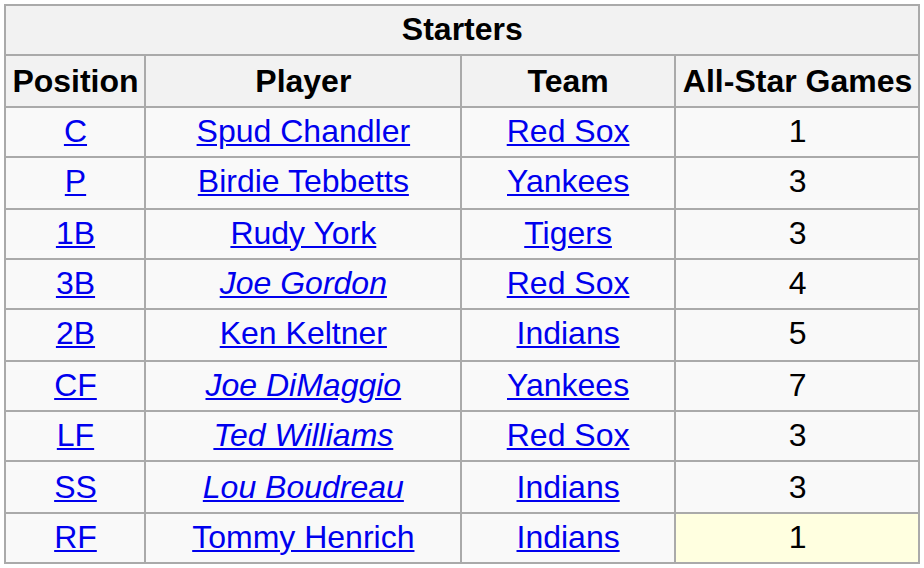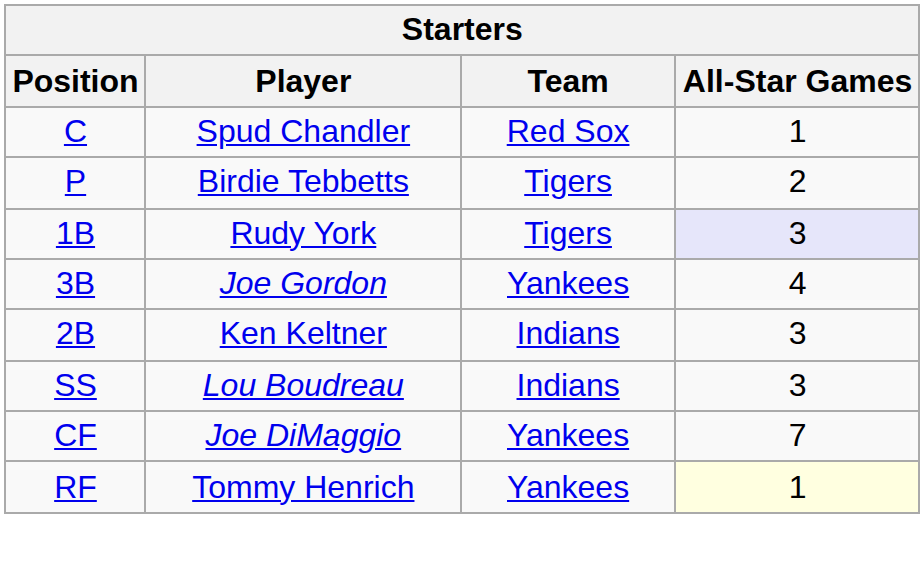Birdie Tebbetts | Team: Yankees -> Tigers
Birdie Tebbetts | All-Star Games: 3 -> 2
Rudy York | All-Star Games: no background -> lavender background
Joe Gordon | Team: Red Sox -> Yankees
Ken Keltner | All-Star Games: 5 -> 3
rows swapped: Lou Boudreau <-> Joe DiMaggio
- row: LF | Ted Williams | Red Sox | 3
Tommy Henrich | Team: Indians -> Yankees
